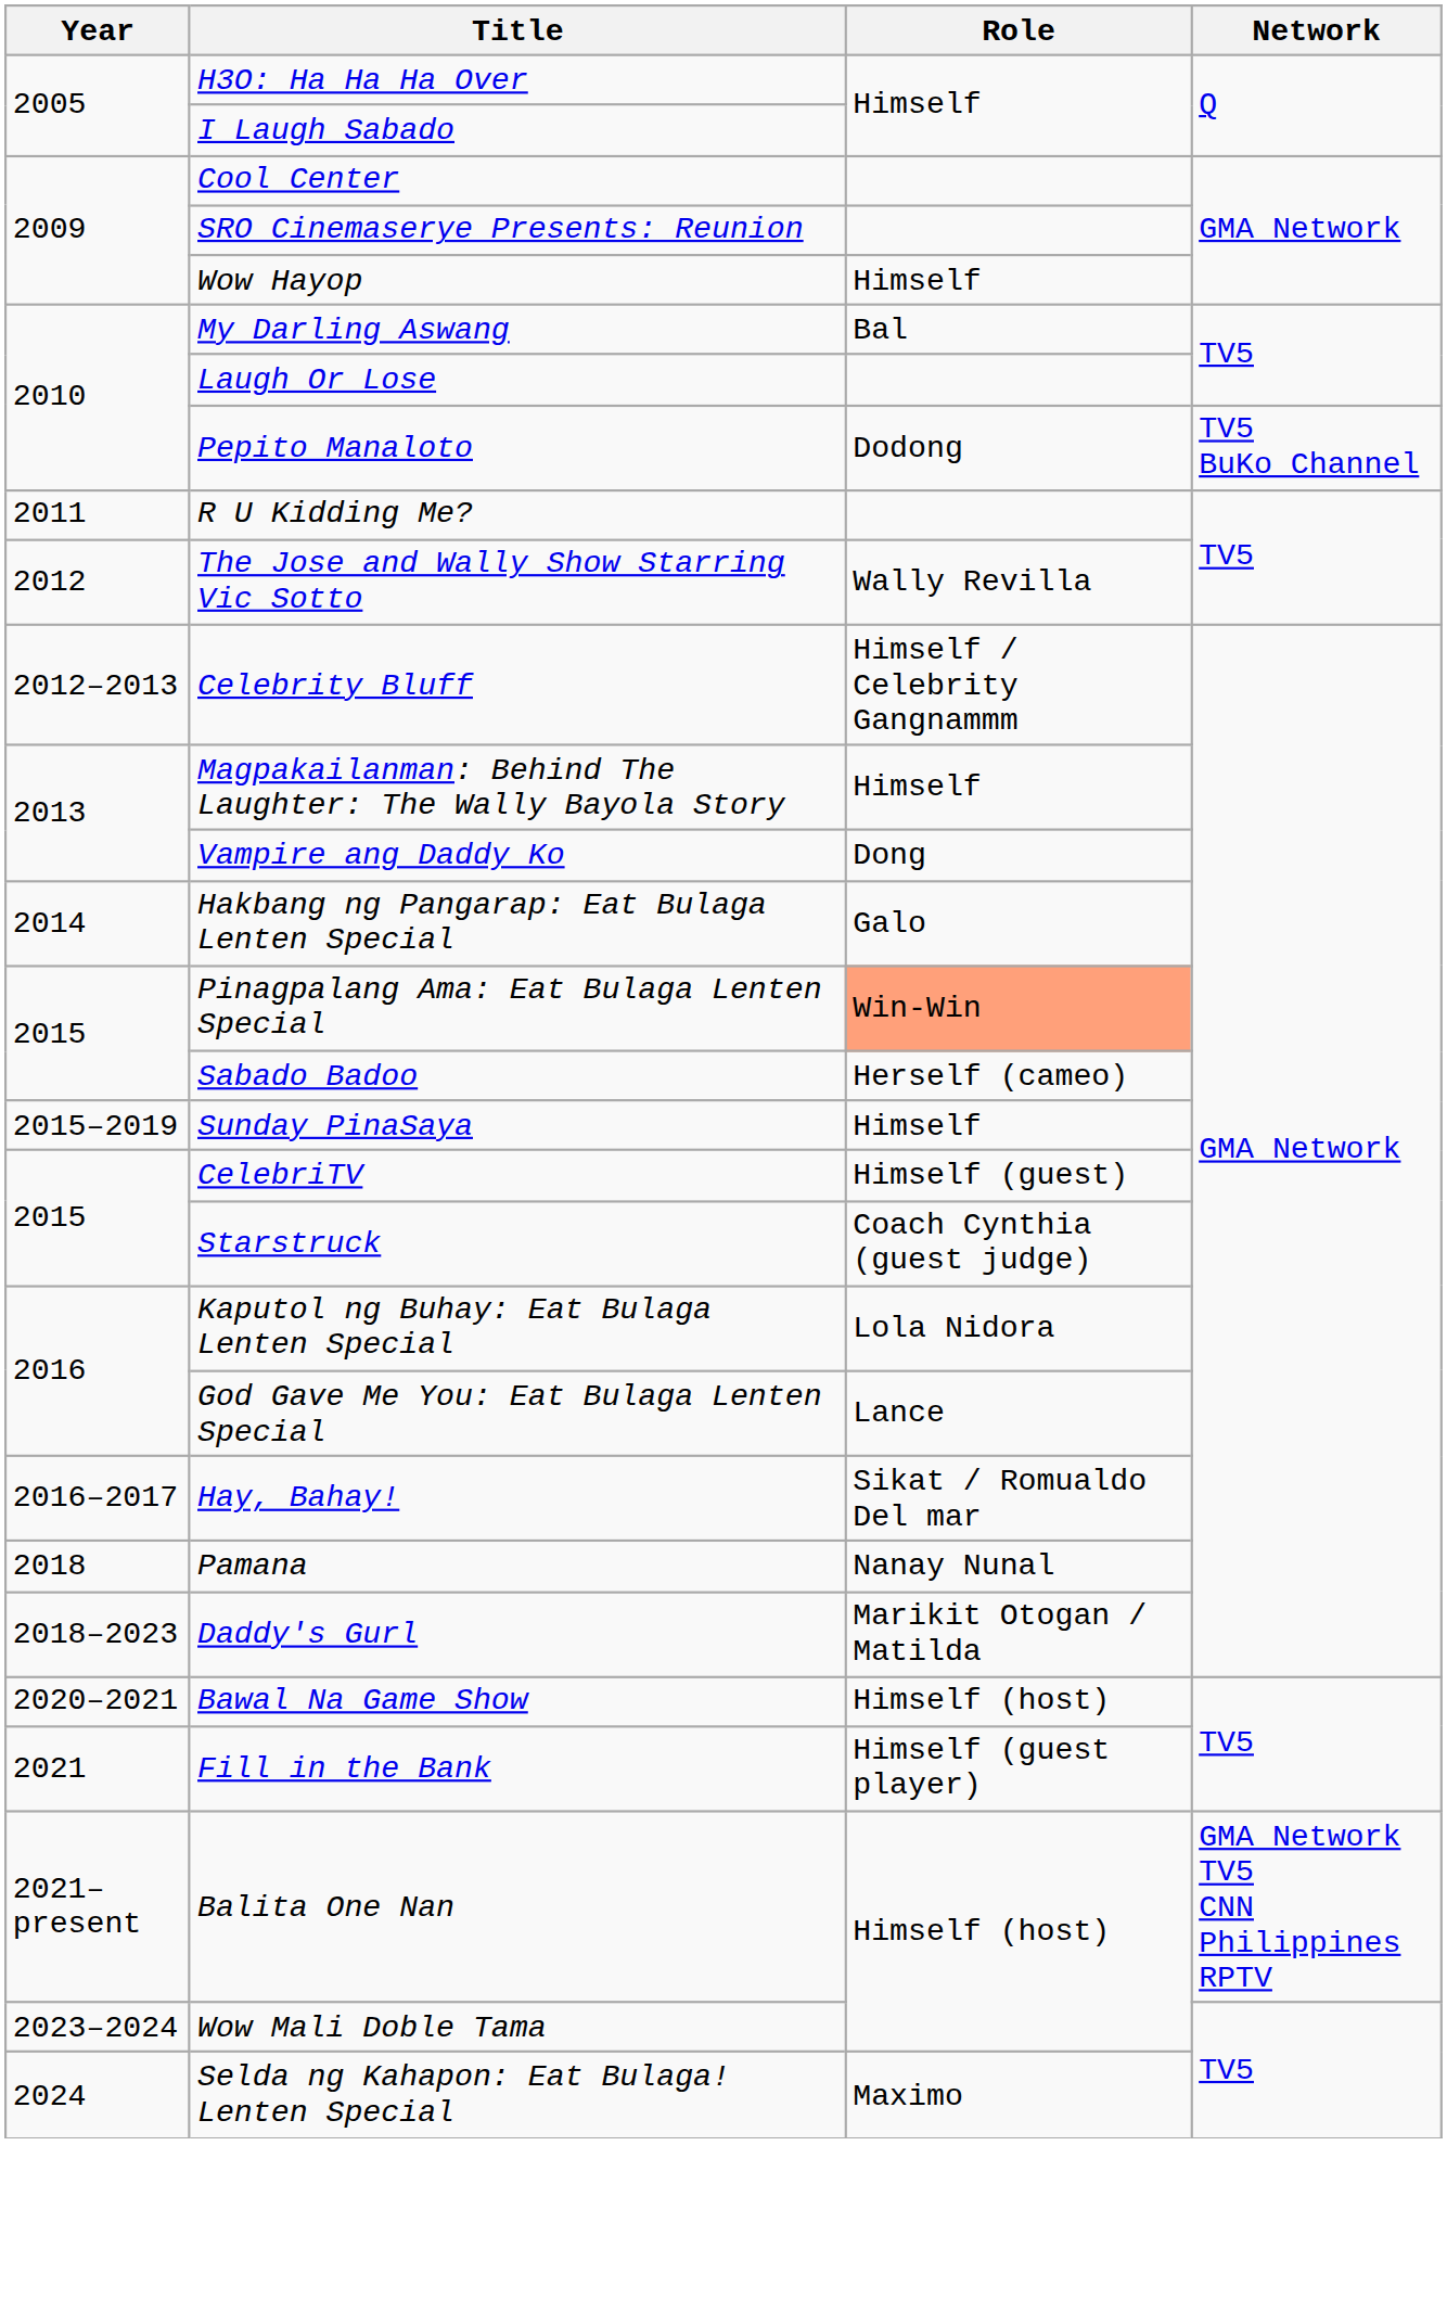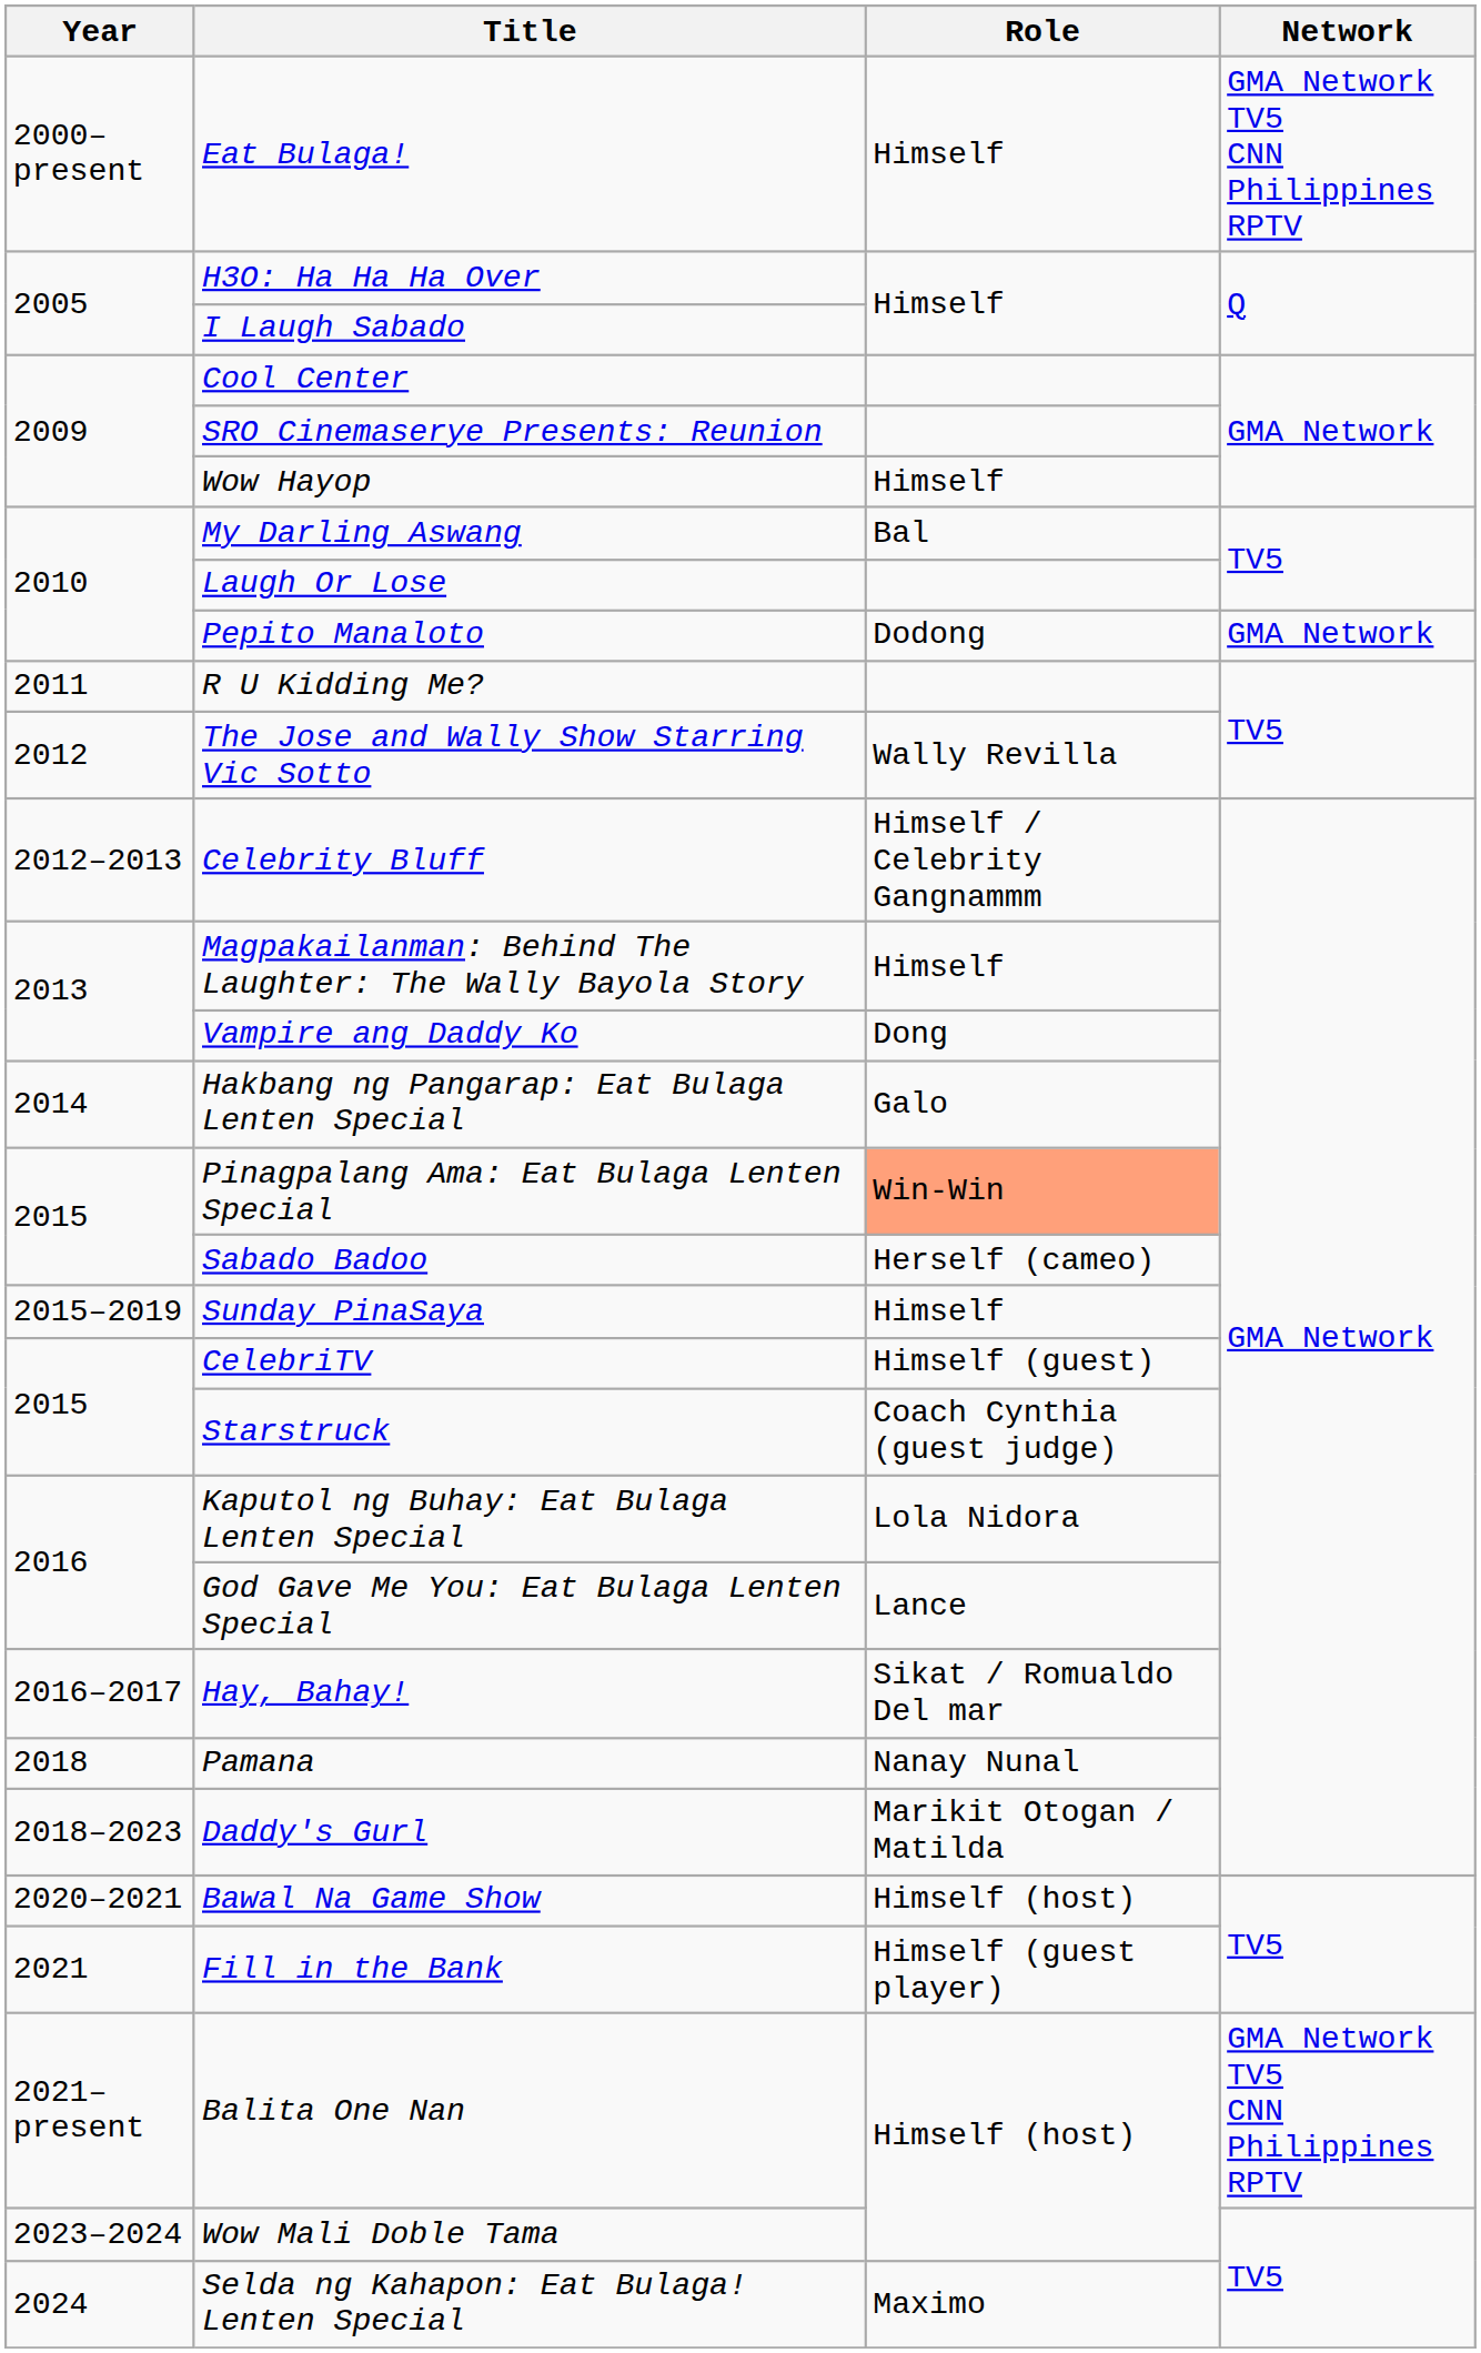+ row: 2000–present | Eat Bulaga! | Himself | GMA Network TV5 CNN Philippines RPTV
Pepito Manaloto | Network: TV5 BuKo Channel -> GMA Network
